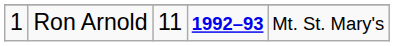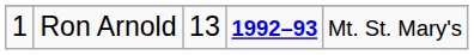Ron Arnold | column 3: 11 -> 13
